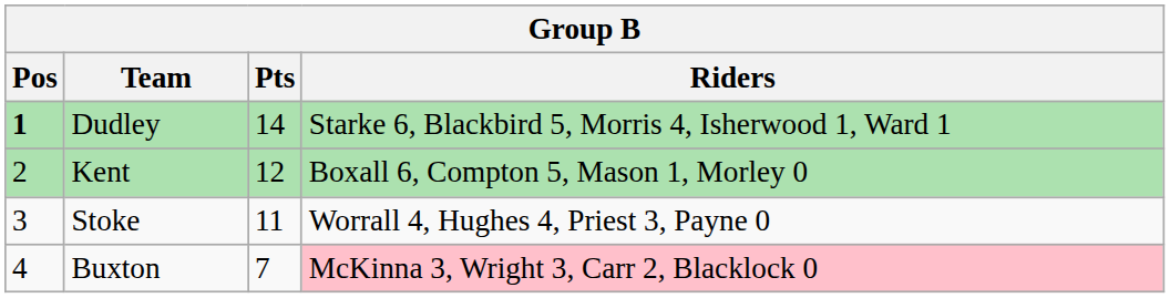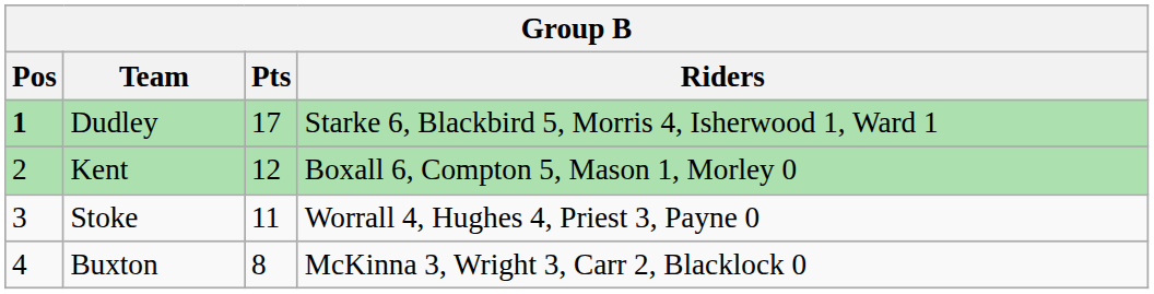Dudley | Pts: 14 -> 17
Buxton | Pts: 7 -> 8
Buxton | Riders: pink background -> no background
